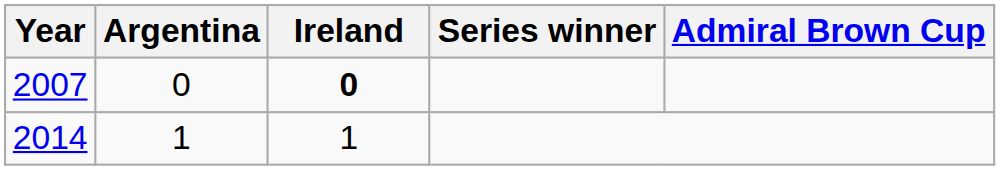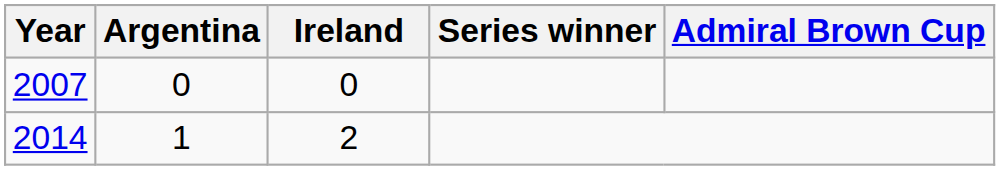2007 | Ireland: bold -> normal
2014 | Ireland: 1 -> 2
